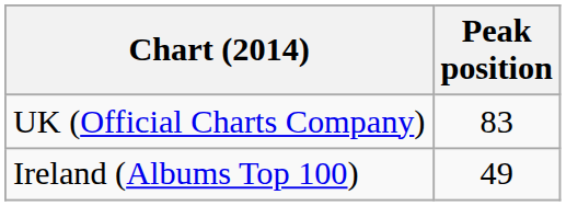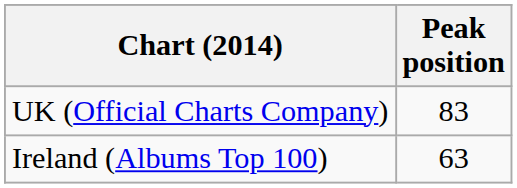Ireland (Albums Top 100) | Peak position: 49 -> 63
